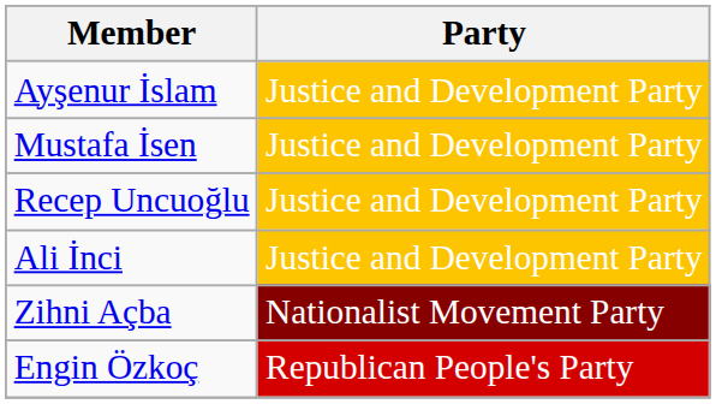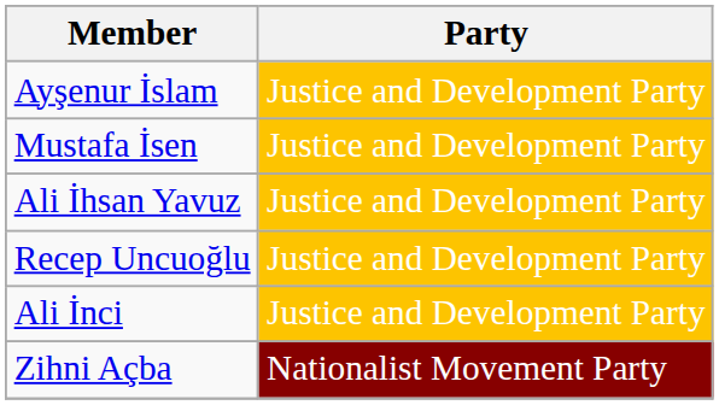+ row: Ali İhsan Yavuz | Justice and Development Party
- row: Engin Özkoç | Republican People's Party
